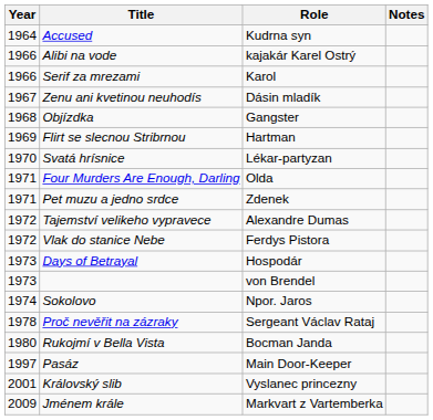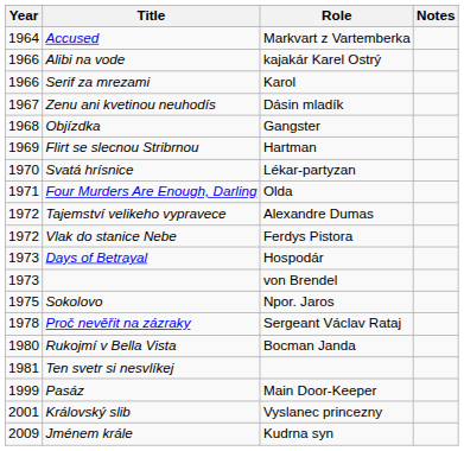Accused | Role: Kudrna syn -> Markvart z Vartemberka
- row: 1971 | Pet muzu a jedno srdce | Zdenek
Sokolovo | Year: 1974 -> 1975
+ row: 1981 | Ten svetr si nesvlíkej
Pasáz | Year: 1997 -> 1999
Jménem krále | Role: Markvart z Vartemberka -> Kudrna syn
